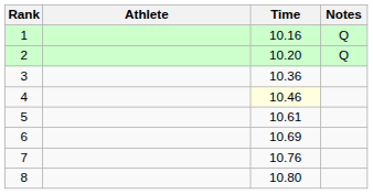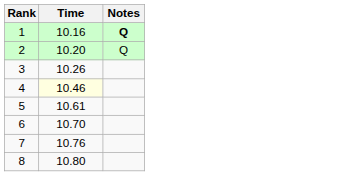- column: Athlete
1 | Notes: normal -> bold
3 | Time: 10.36 -> 10.26
6 | Time: 10.69 -> 10.70
